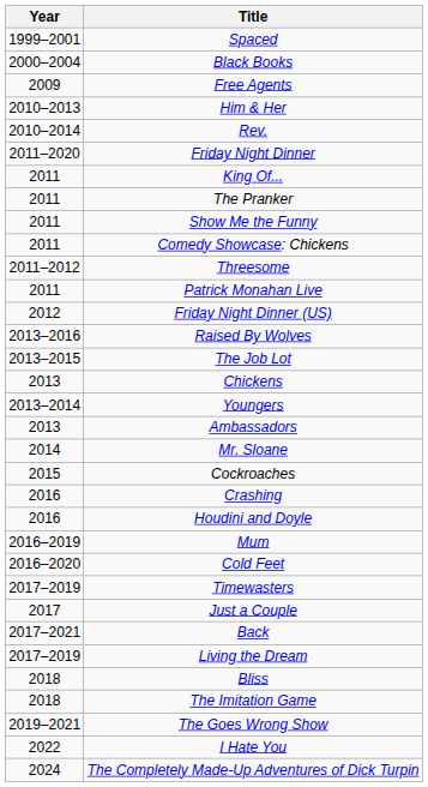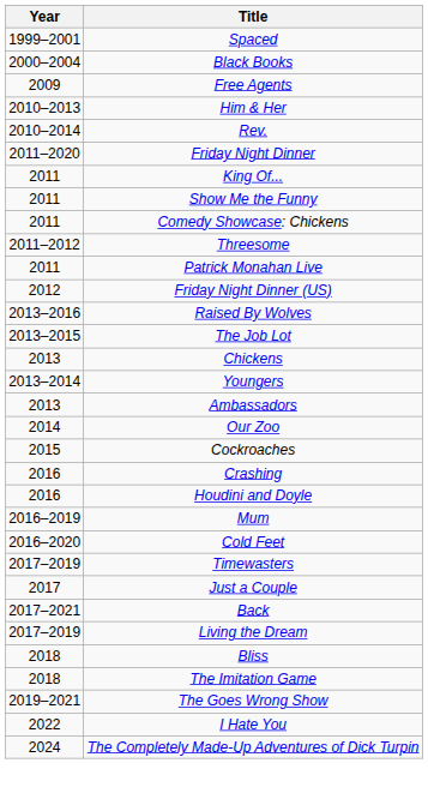- row: 2011 | The Pranker
- row: 2014 | Mr. Sloane
+ row: 2014 | Our Zoo
